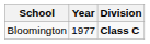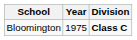Bloomington | Year: 1977 -> 1975
